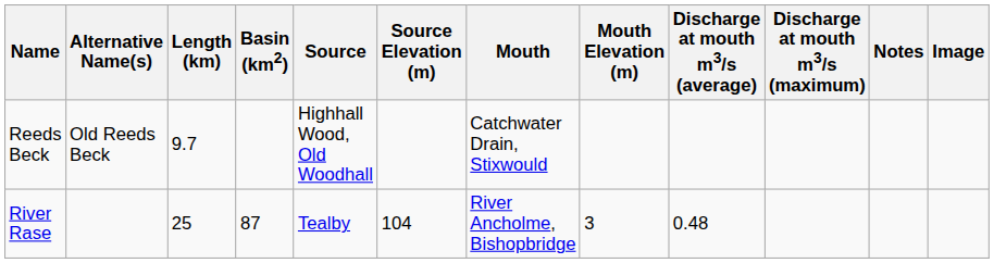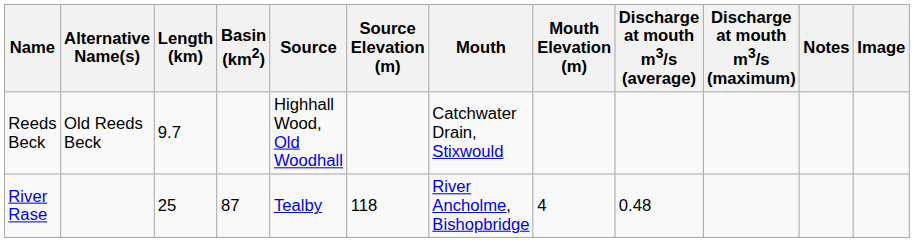River Rase | Source Elevation (m): 104 -> 118
River Rase | Mouth Elevation (m): 3 -> 4
